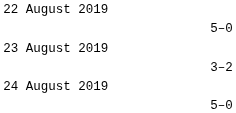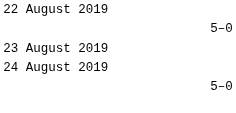- row: 3–2
